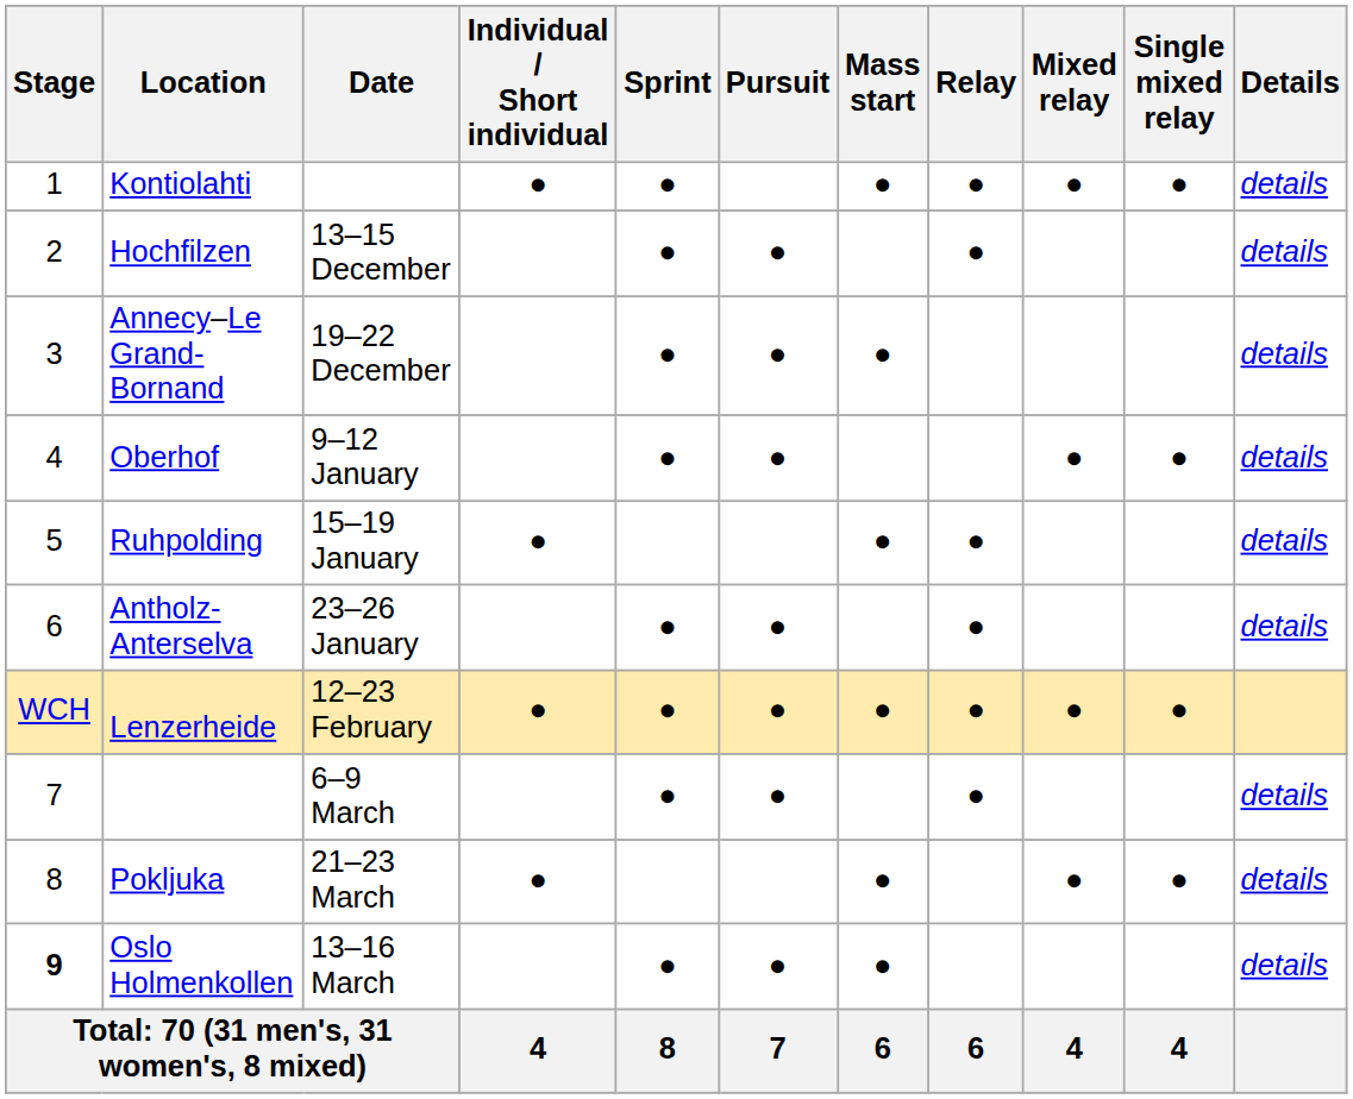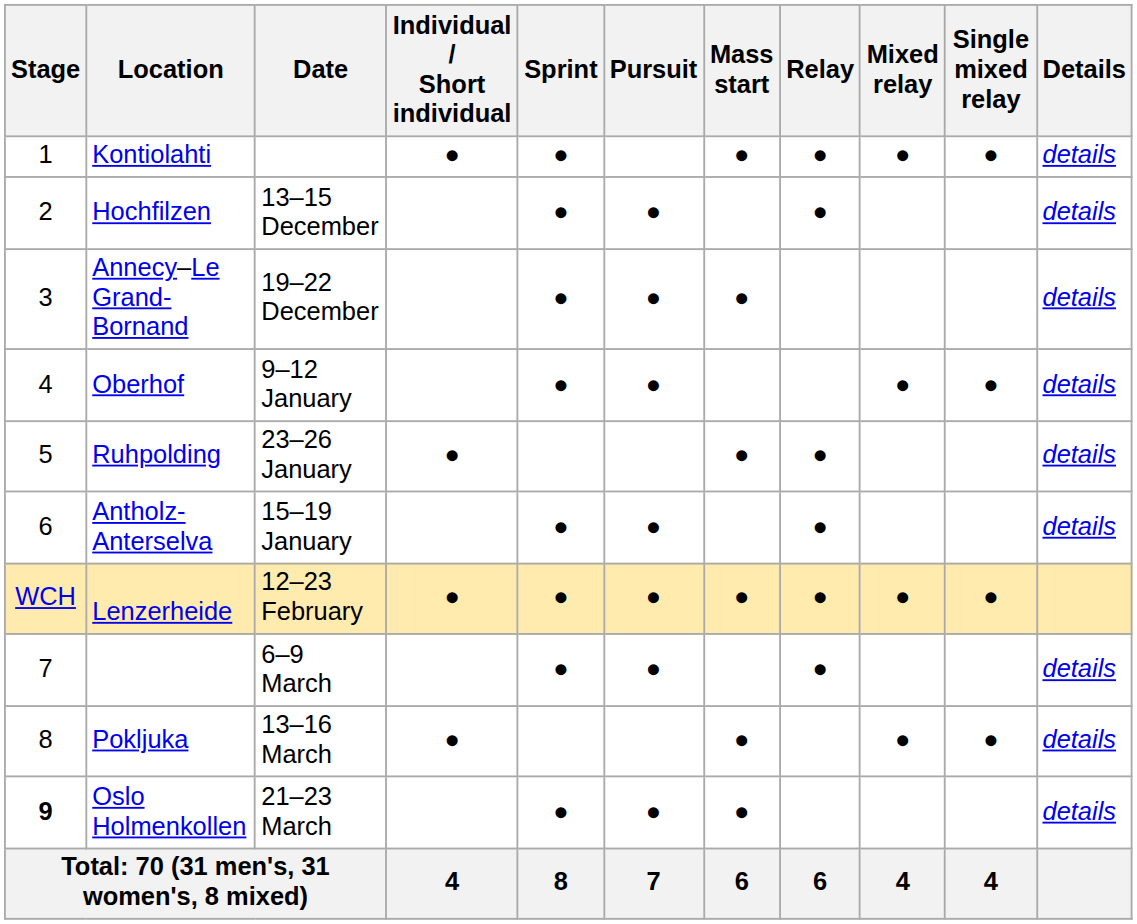Ruhpolding | Date: 15–19 January -> 23–26 January
Antholz-Anterselva | Date: 23–26 January -> 15–19 January
Pokljuka | Date: 21–23 March -> 13–16 March
Oslo Holmenkollen | Date: 13–16 March -> 21–23 March
